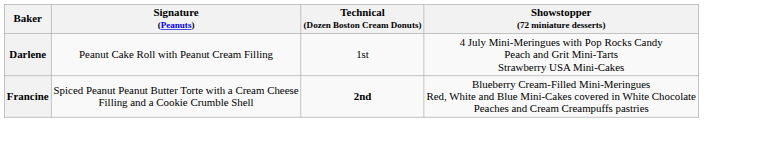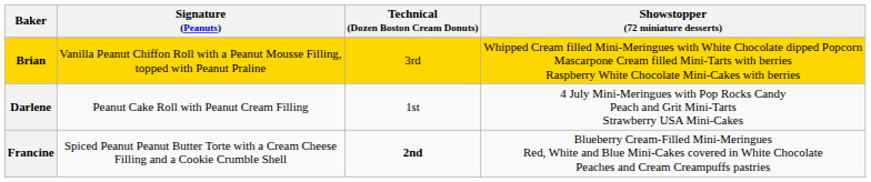+ row: Brian | Vanilla Peanut Chiffon Roll with a Peanut Mousse Filling, topped with Peanut Praline | 3rd | Whipped Cream filled Mini-Meringues with White Chocolate dipped Popcorn Mascarpone Cream filled Mini-Tarts with berries Raspberry White Chocolate Mini-Cakes with berries
